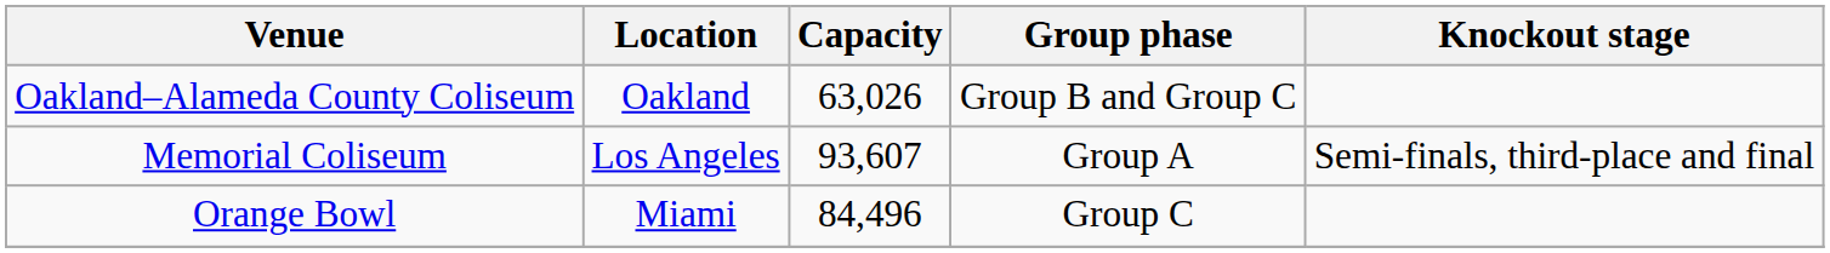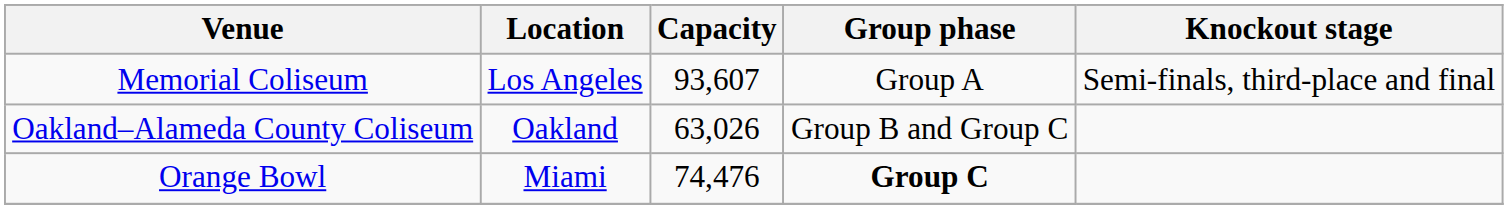rows swapped: Oakland–Alameda County Coliseum <-> Memorial Coliseum
Orange Bowl | Capacity: 84,496 -> 74,476
Orange Bowl | Group phase: normal -> bold
